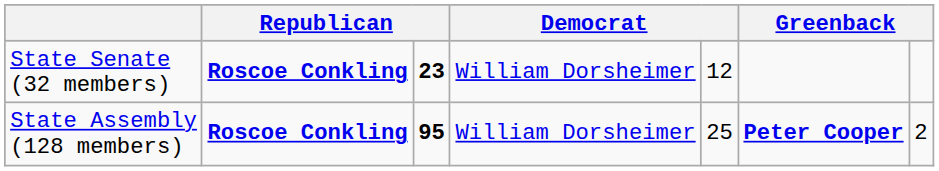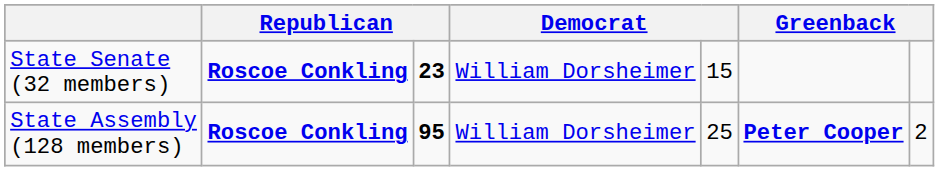State Senate (32 members) | column 5: 12 -> 15
